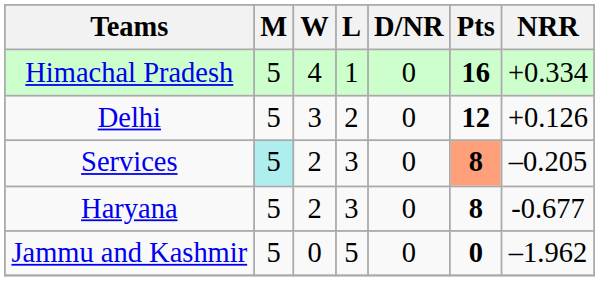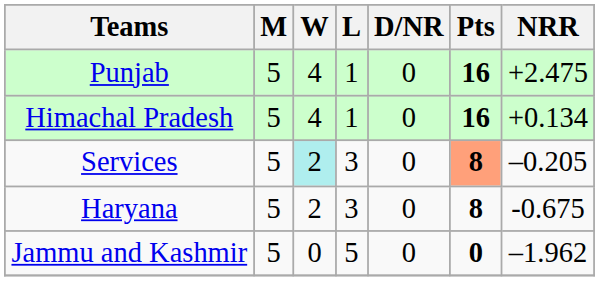+ row: Punjab | 5 | 4 | 1 | 0 | 16 | +2.475
Himachal Pradesh | NRR: +0.334 -> +0.134
- row: Delhi | 5 | 3 | 2 | 0 | 12 | +0.126
Services | M: paleturquoise background -> no background
Services | W: no background -> paleturquoise background
Haryana | NRR: -0.677 -> -0.675
